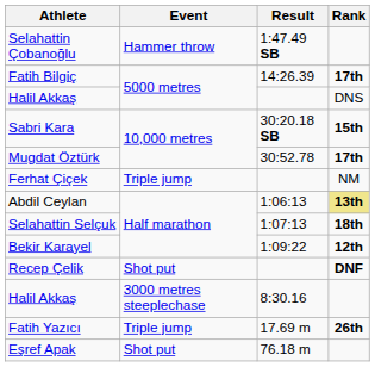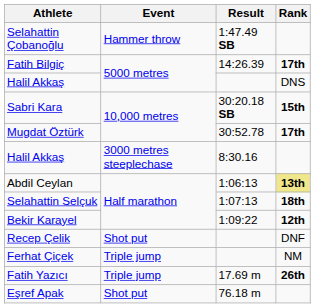rows swapped: Halil Akkaş / 8:30.16 <-> Ferhat Çiçek
Recep Çelik | Rank: bold -> normal
